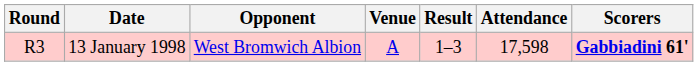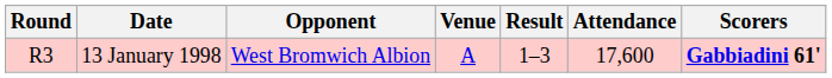13 January 1998 | Attendance: 17,598 -> 17,600
